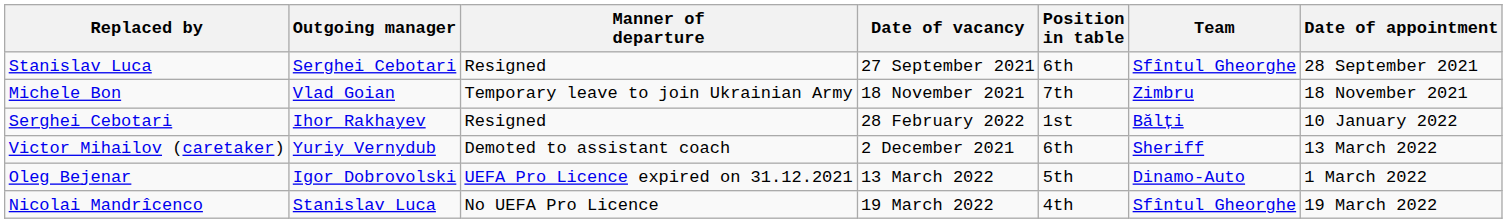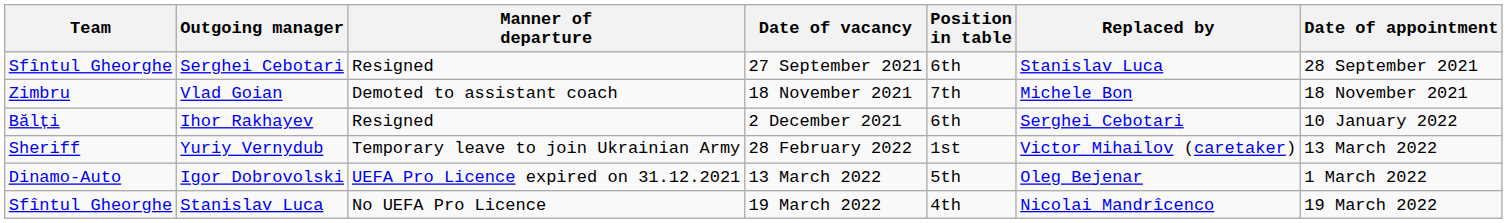columns swapped: Team <-> Replaced by
Vlad Goian | Manner of departure: Temporary leave to join Ukrainian Army -> Demoted to assistant coach
Ihor Rakhayev | Date of vacancy: 28 February 2022 -> 2 December 2021
Ihor Rakhayev | Position in table: 1st -> 6th
Yuriy Vernydub | Manner of departure: Demoted to assistant coach -> Temporary leave to join Ukrainian Army
Yuriy Vernydub | Date of vacancy: 2 December 2021 -> 28 February 2022
Yuriy Vernydub | Position in table: 6th -> 1st
